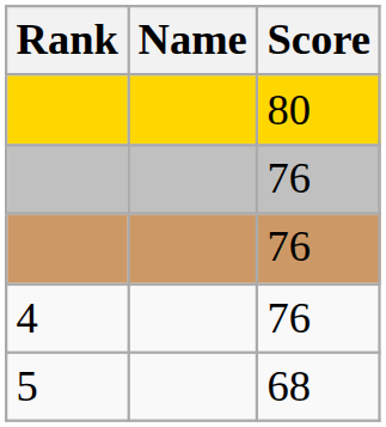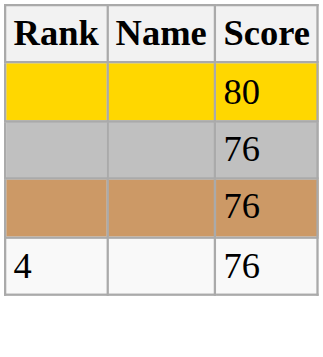- row: 5 | 68
